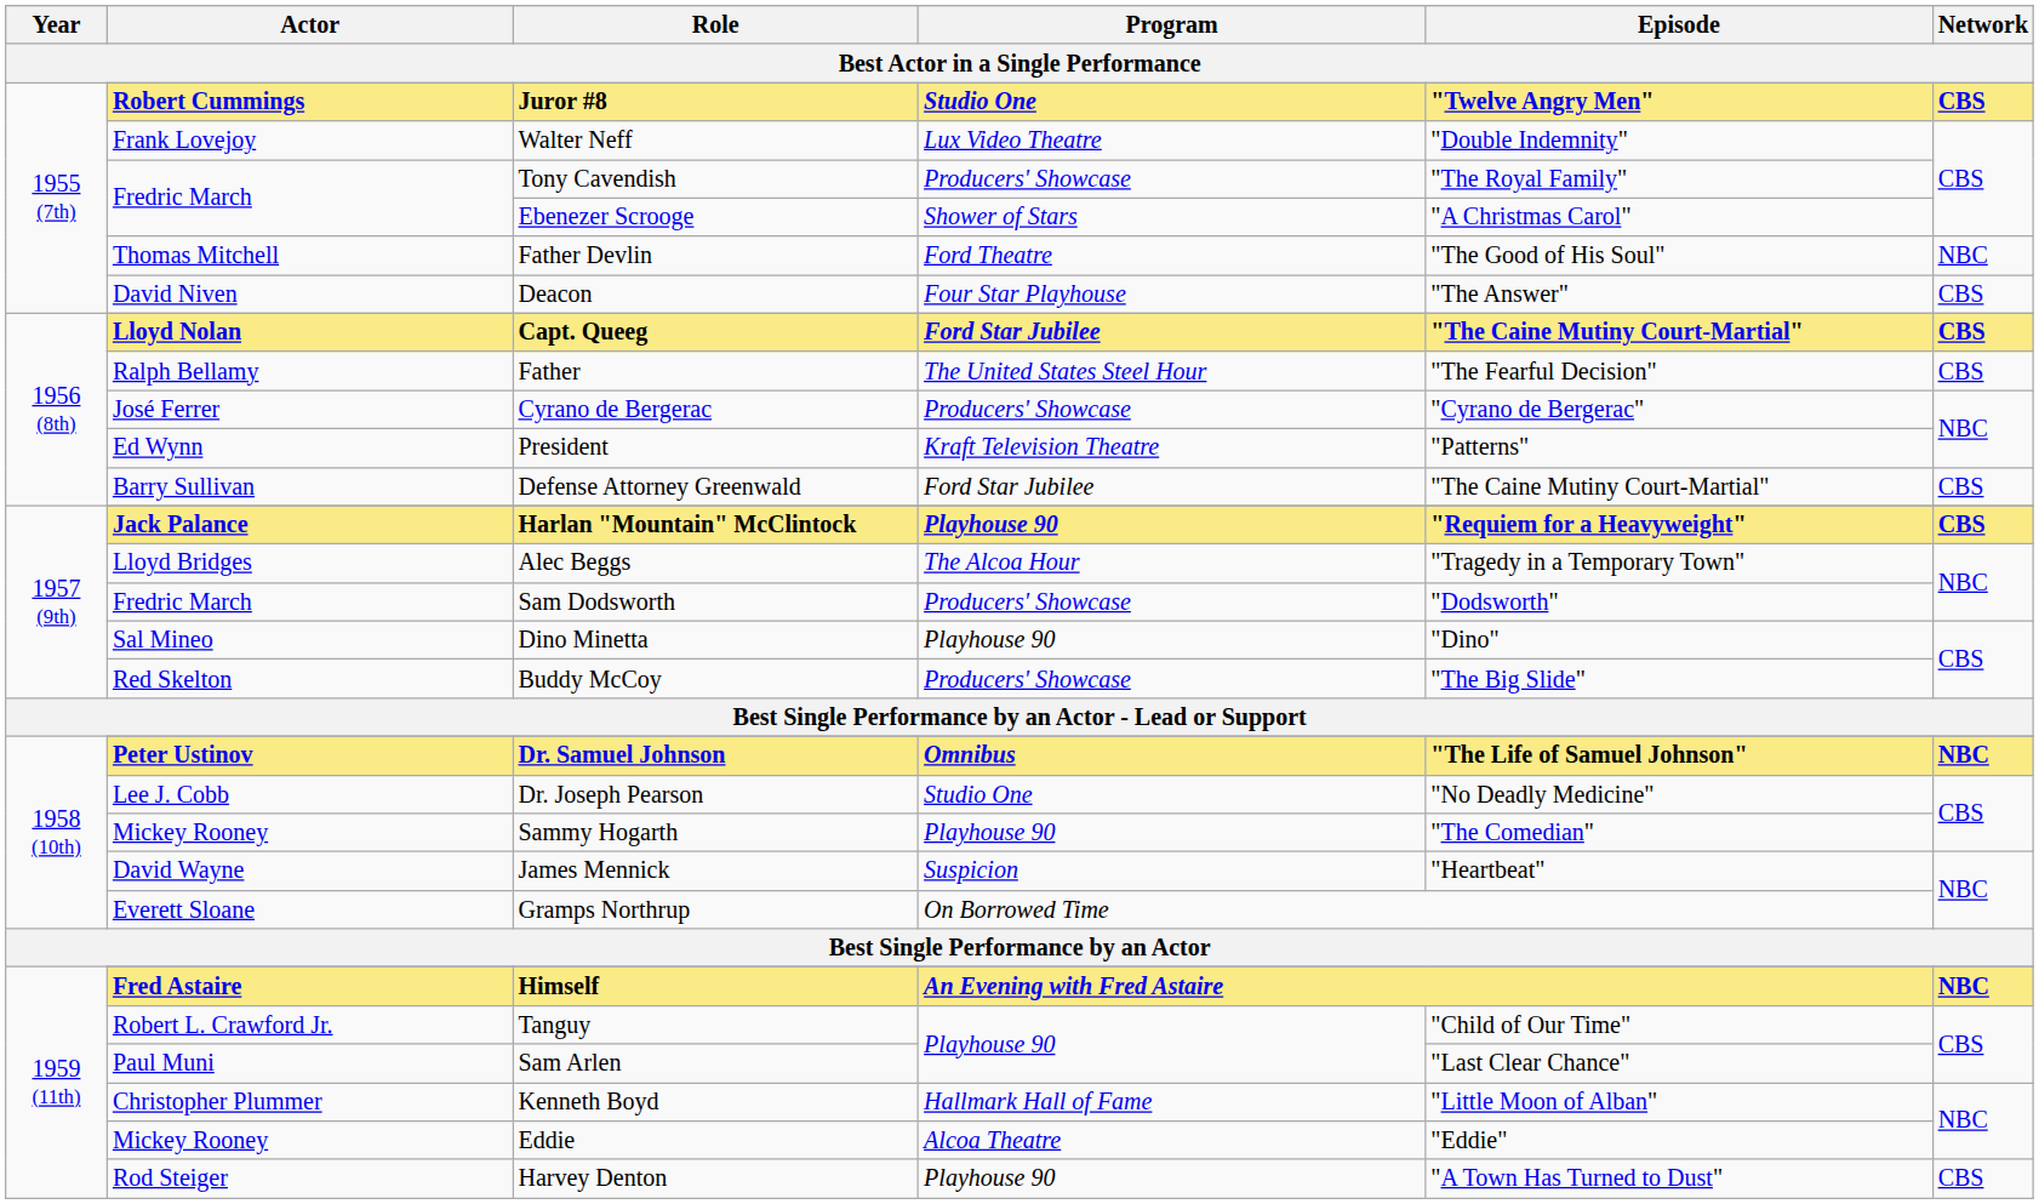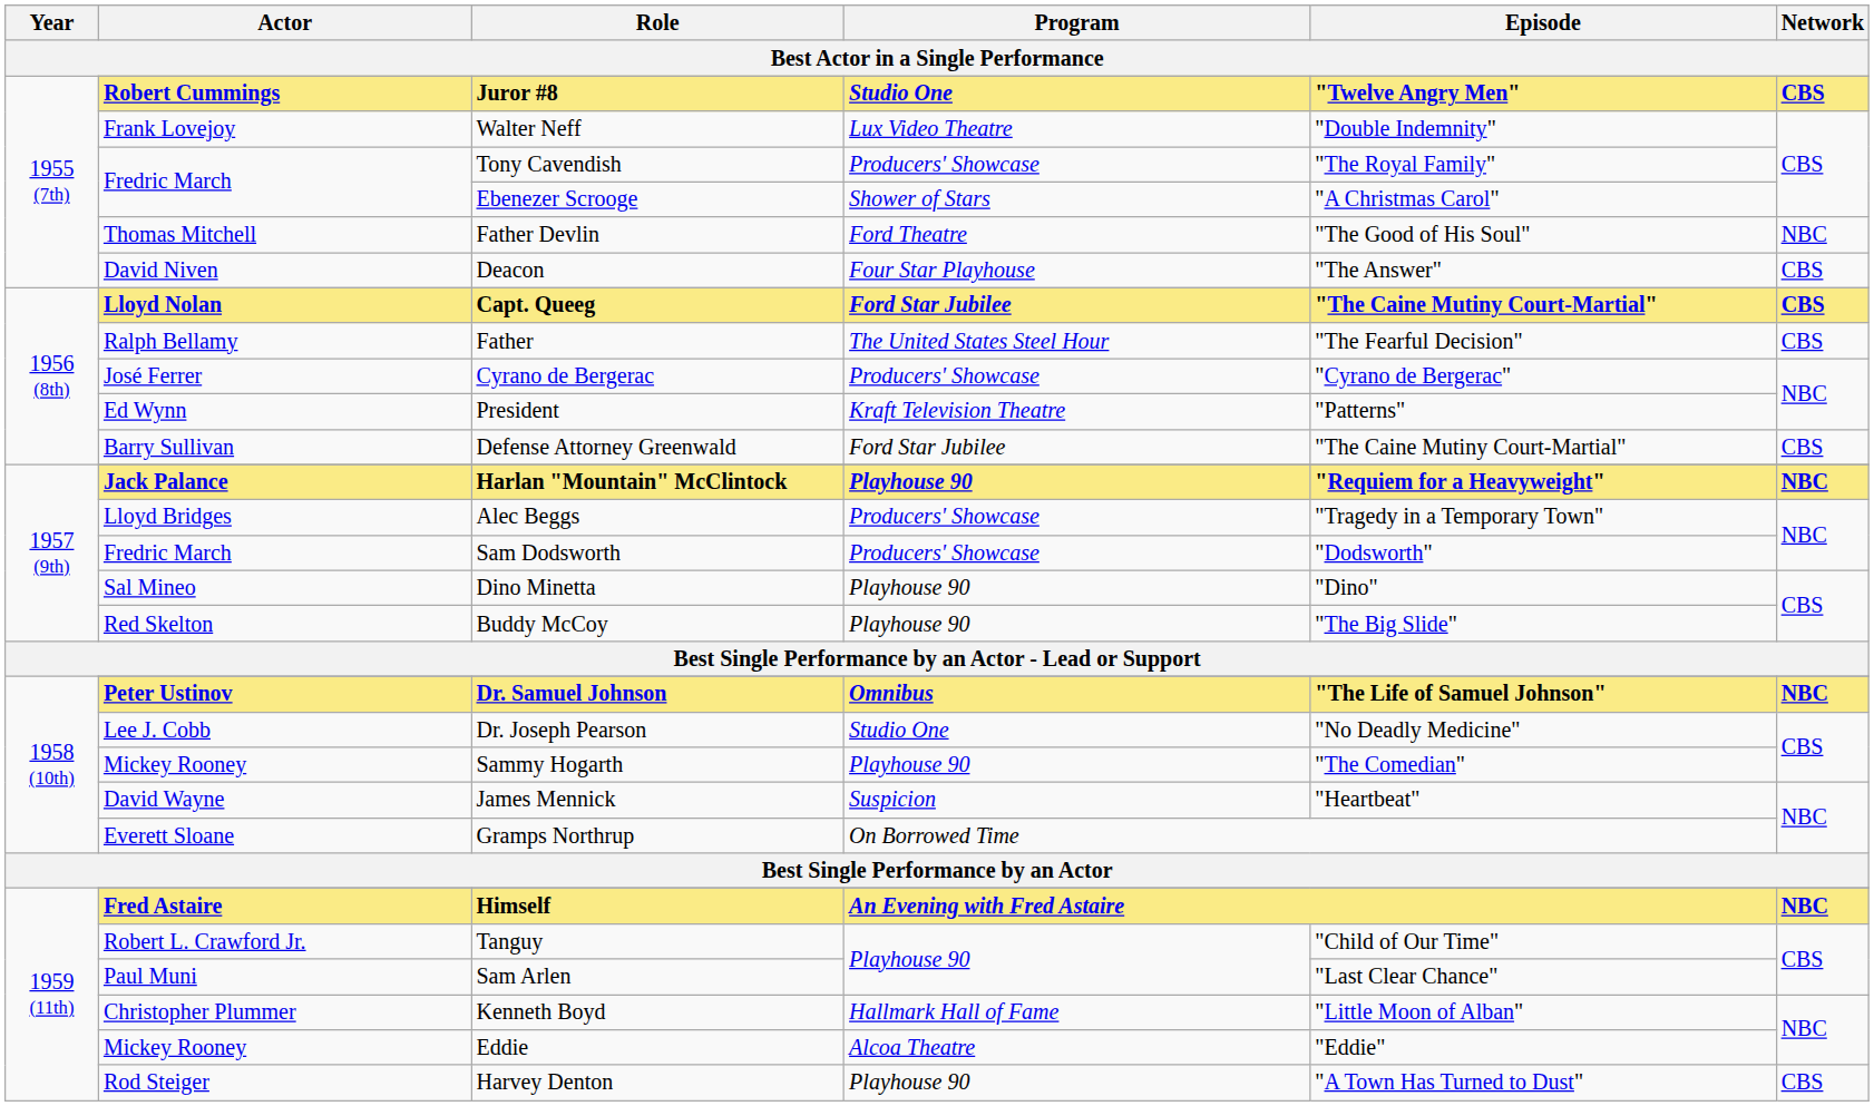Harlan "Mountain" McClintock | Network: CBS -> NBC
Alec Beggs | Program: The Alcoa Hour -> Producers' Showcase
Buddy McCoy | Program: Producers' Showcase -> Playhouse 90
